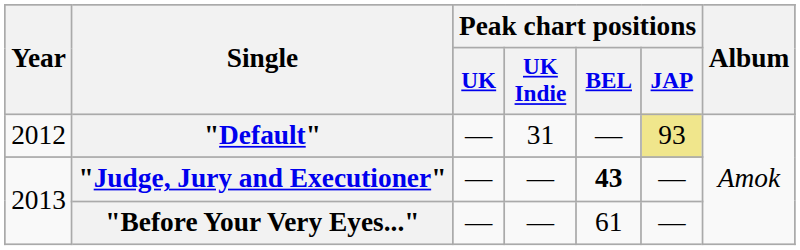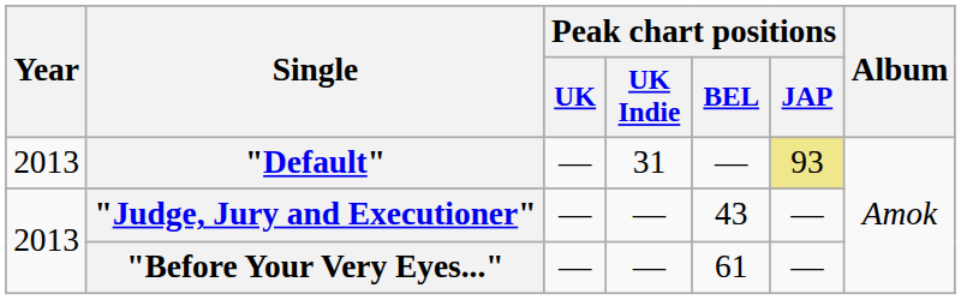"Default" | Year: 2012 -> 2013
"Judge, Jury and Executioner" | Peak chart positions / BEL: bold -> normal
